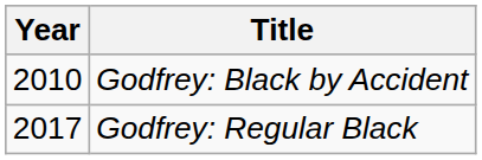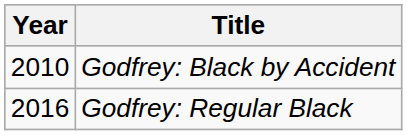Godfrey: Regular Black | Year: 2017 -> 2016
